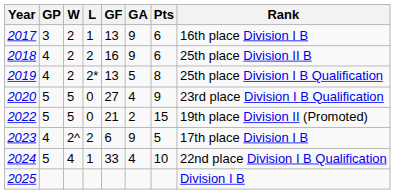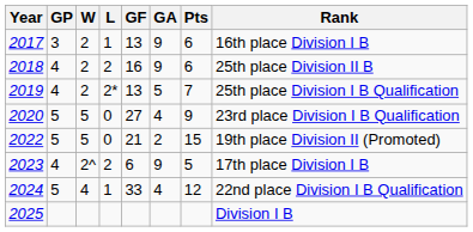2019 | Pts: 8 -> 7
2024 | Pts: 10 -> 12
